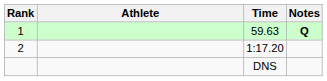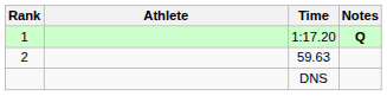1 | Time: 59.63 -> 1:17.20
2 | Time: 1:17.20 -> 59.63
